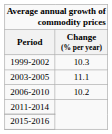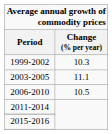2006-2010 | Change (% per year): 10.2 -> 10.5
